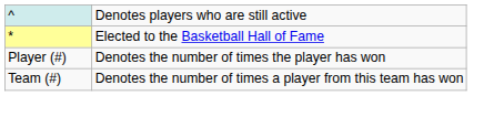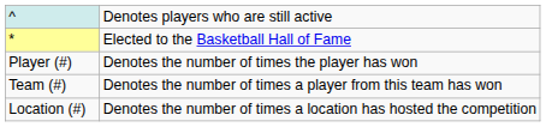+ row: Location (#) | Denotes the number of times a location has hosted the competition
